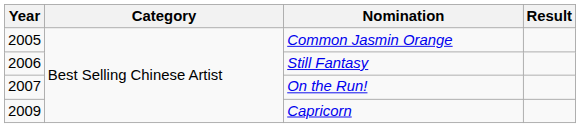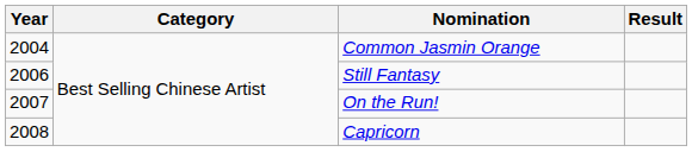Common Jasmin Orange | Year: 2005 -> 2004
Capricorn | Year: 2009 -> 2008
